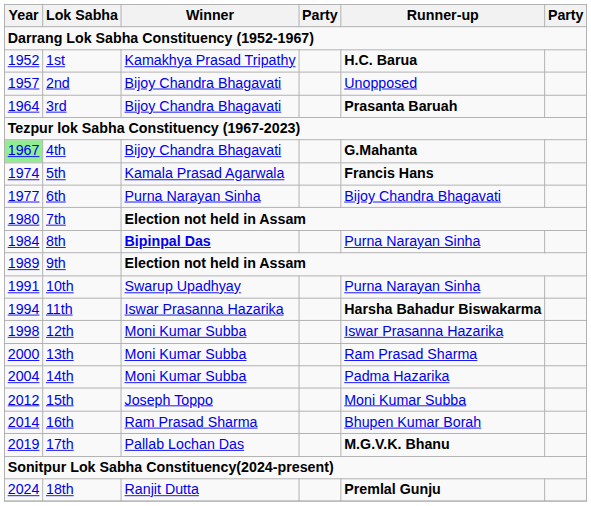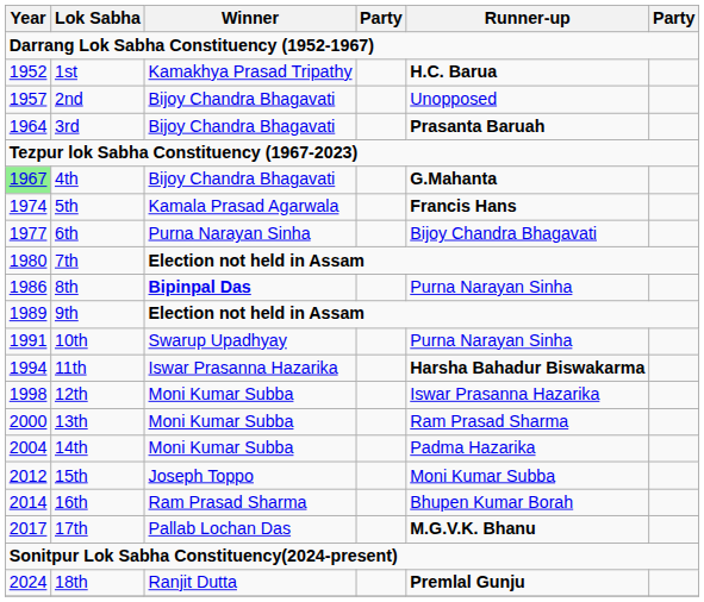8th | Year: 1984 -> 1986
17th | Year: 2019 -> 2017
